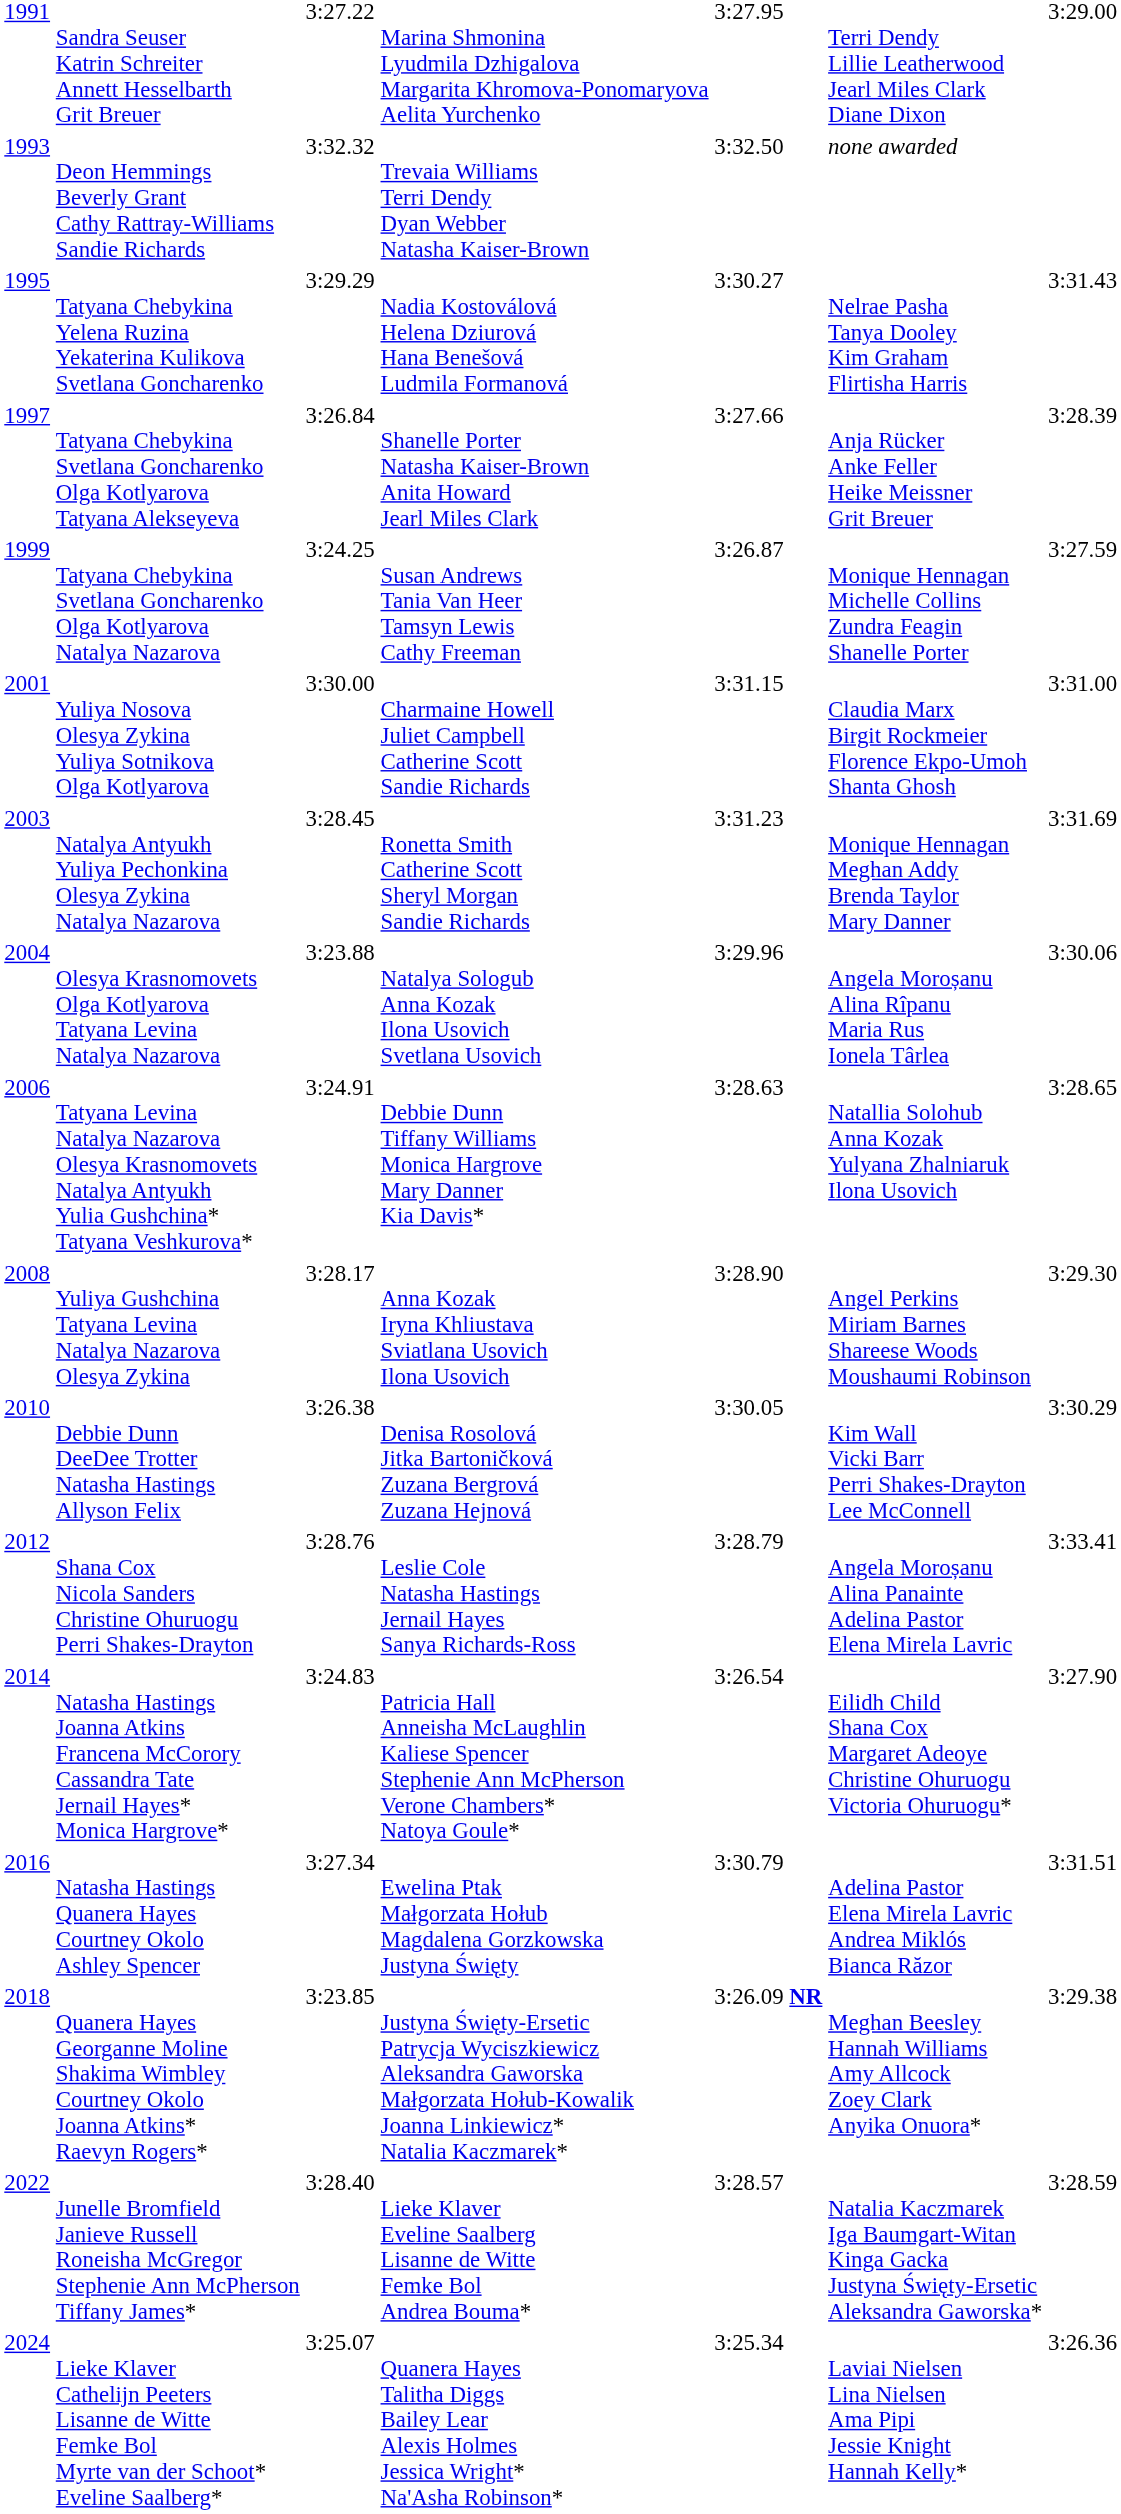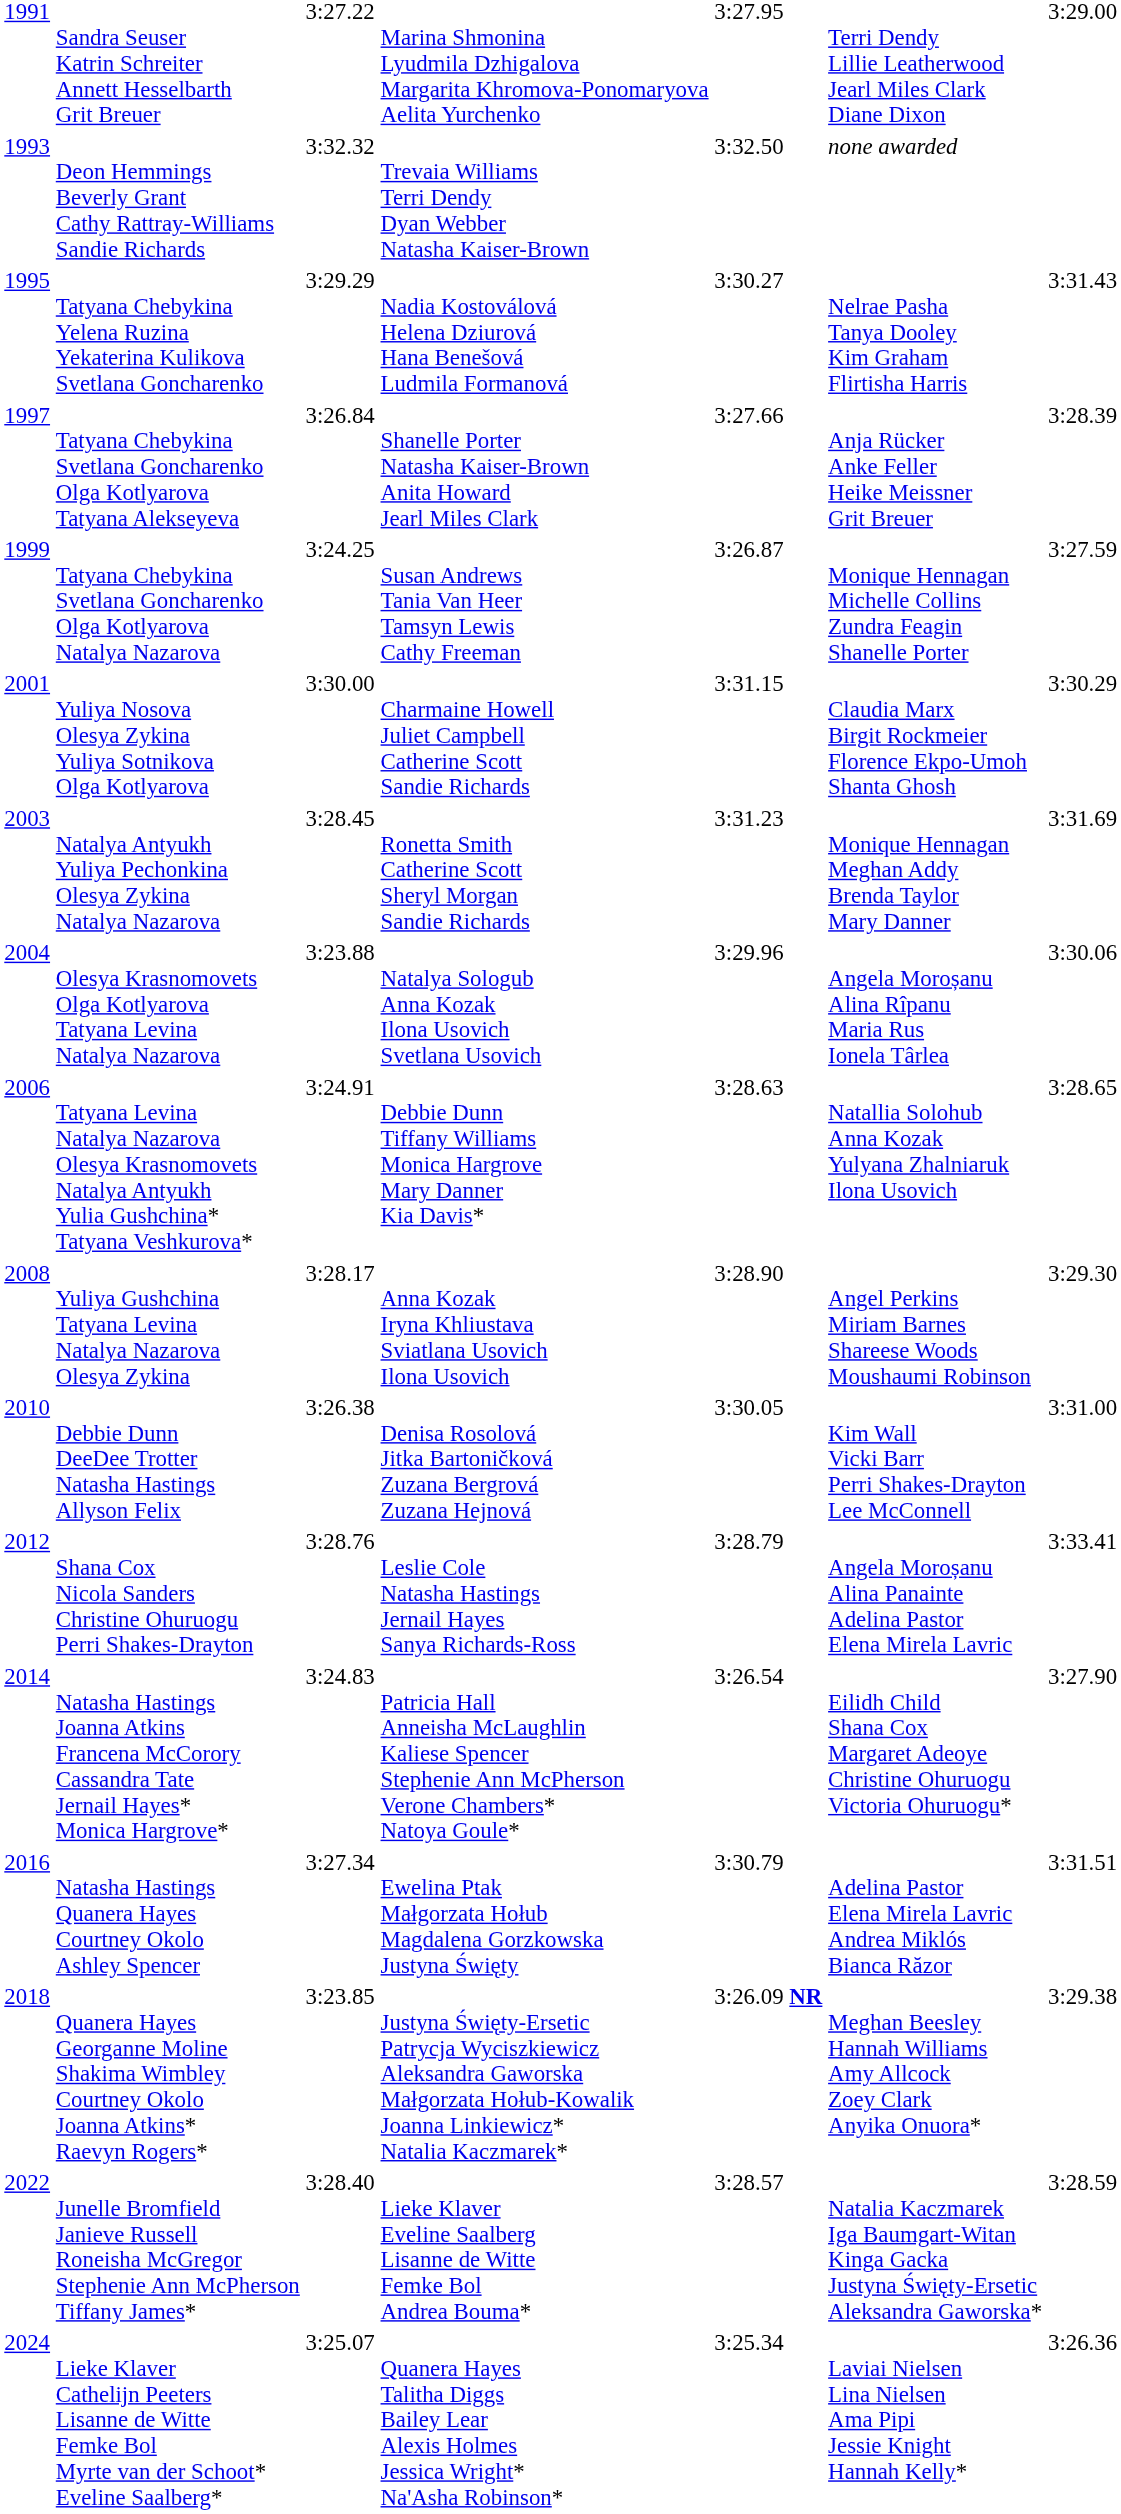Yuliya Nosova Olesya Zykina Yuliya Sotnikova Olga Kotlyarova | column 7: 3:31.00 -> 3:30.29
Debbie Dunn DeeDee Trotter Natasha Hastings Allyson Felix | column 7: 3:30.29 -> 3:31.00
